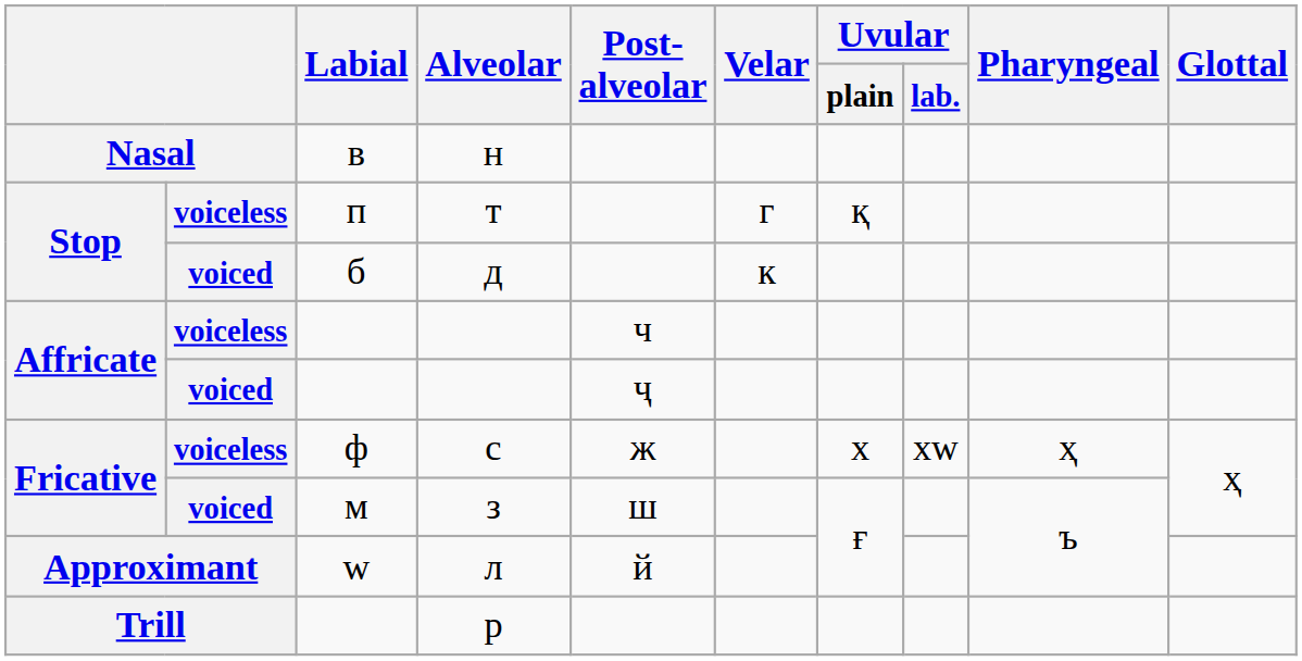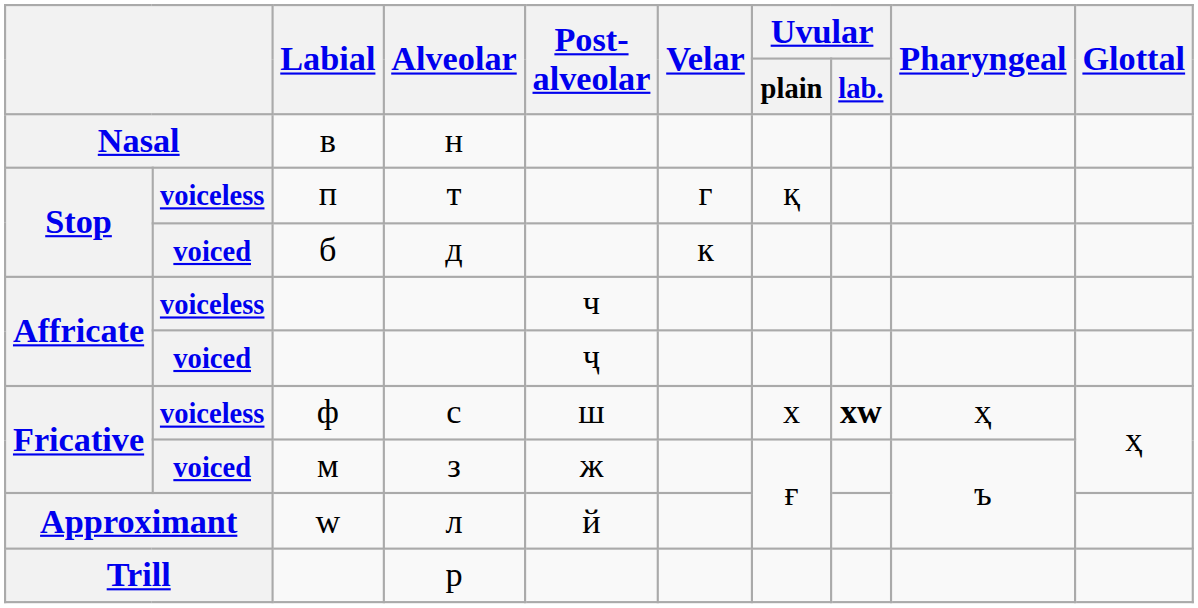с | Post‐ alveolar: ж -> ш
с | Uvular / lab.: normal -> bold
з | Post‐ alveolar: ш -> ж
